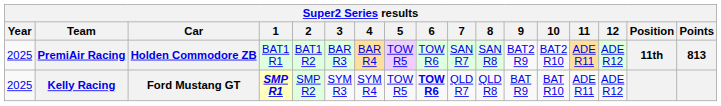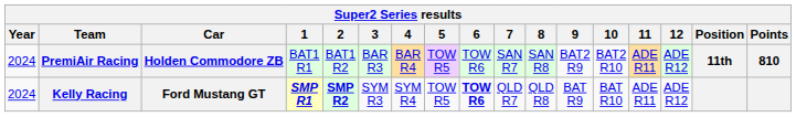PremiAir Racing | Year: 2025 -> 2024
PremiAir Racing | Points: 813 -> 810
Kelly Racing | Year: 2025 -> 2024
Kelly Racing | 2: normal -> bold
